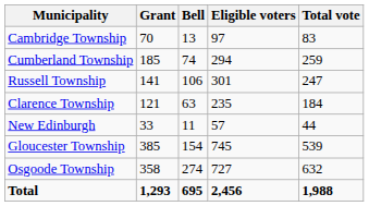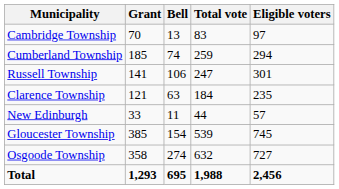columns swapped: Total vote <-> Eligible voters
